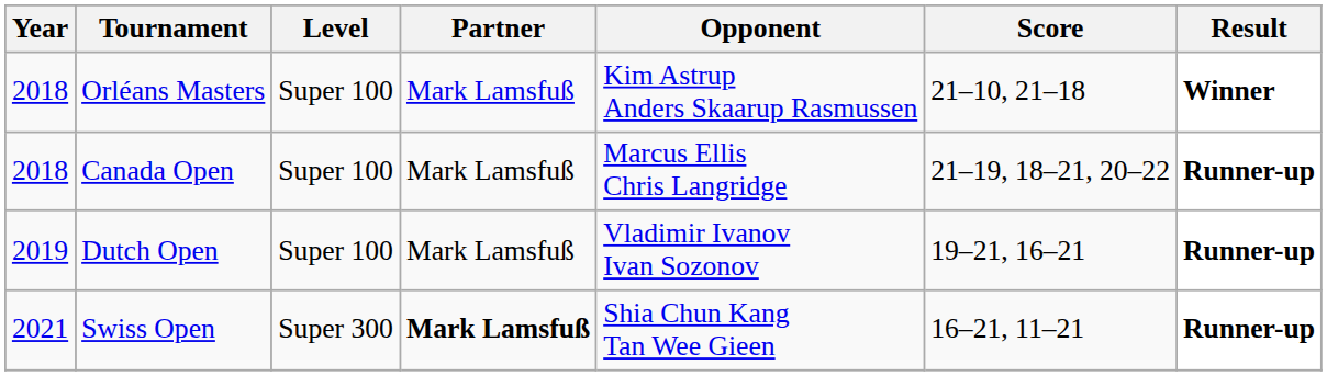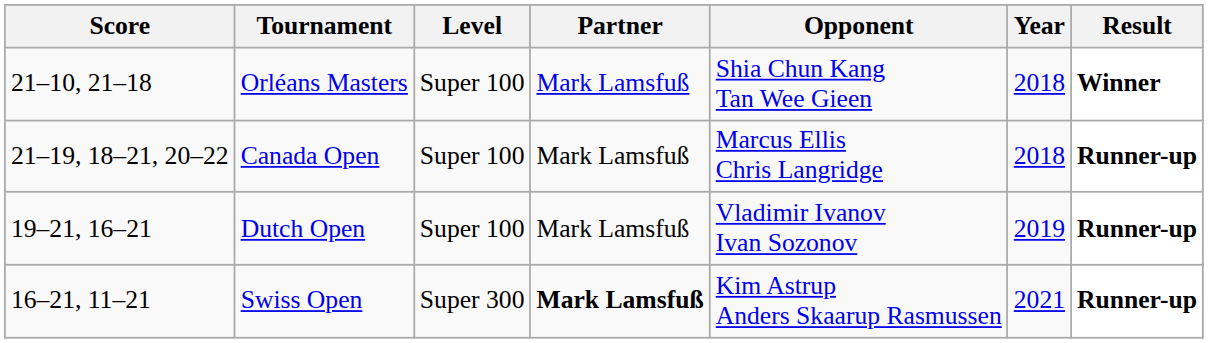columns swapped: Year <-> Score
Orléans Masters | Opponent: Kim Astrup Anders Skaarup Rasmussen -> Shia Chun Kang Tan Wee Gieen
Swiss Open | Opponent: Shia Chun Kang Tan Wee Gieen -> Kim Astrup Anders Skaarup Rasmussen
